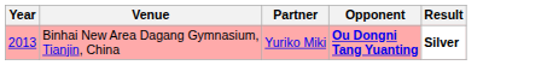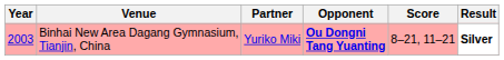+ column: Score | 8–21, 11–21
Binhai New Area Dagang Gymnasium, Tianjin, China | Year: 2013 -> 2003
